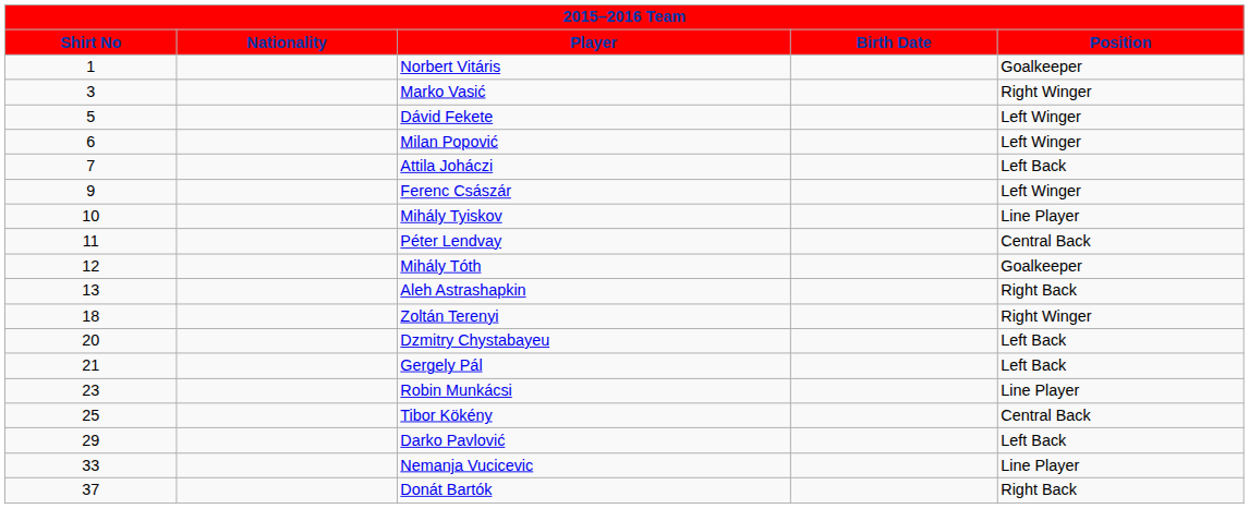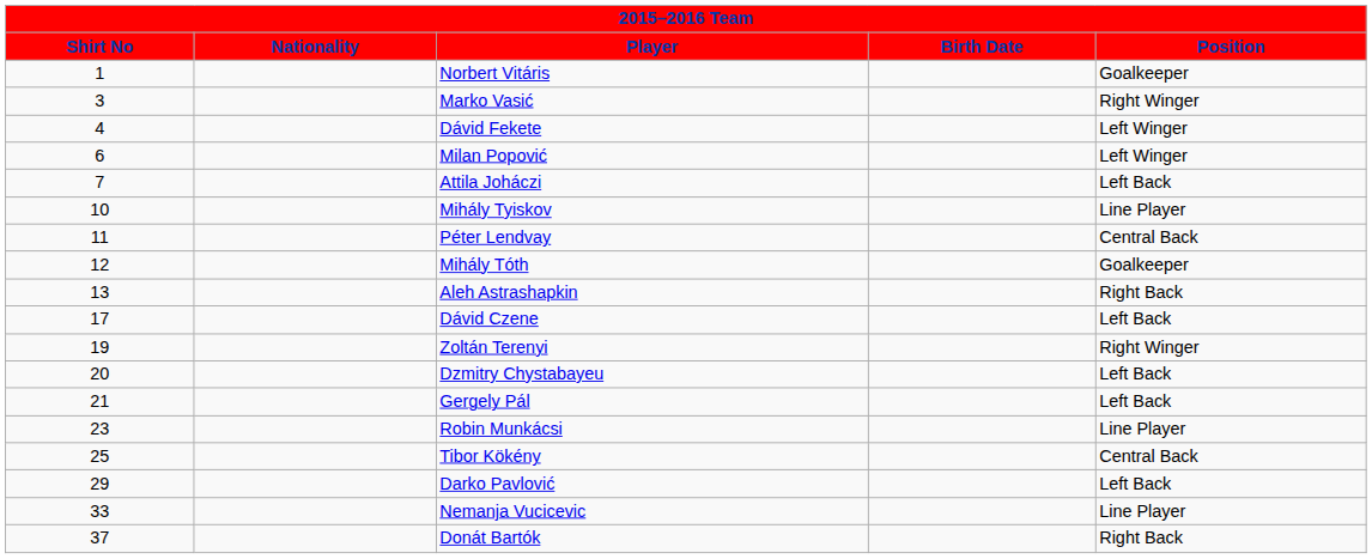Dávid Fekete | Shirt No: 5 -> 4
- row: 9 | Ferenc Császár | Left Winger
+ row: 17 | Dávid Czene | Left Back
Zoltán Terenyi | Shirt No: 18 -> 19
